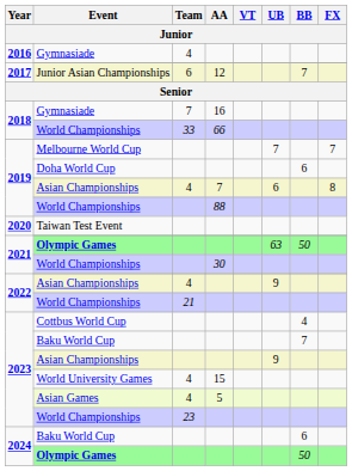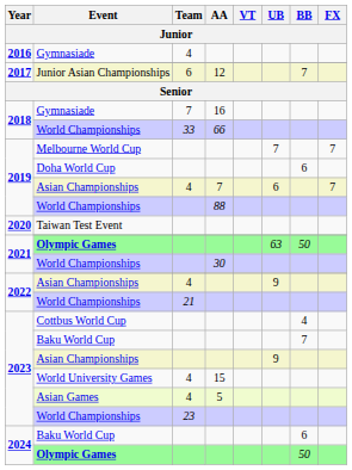2019 / Asian Championships | FX: 8 -> 7
